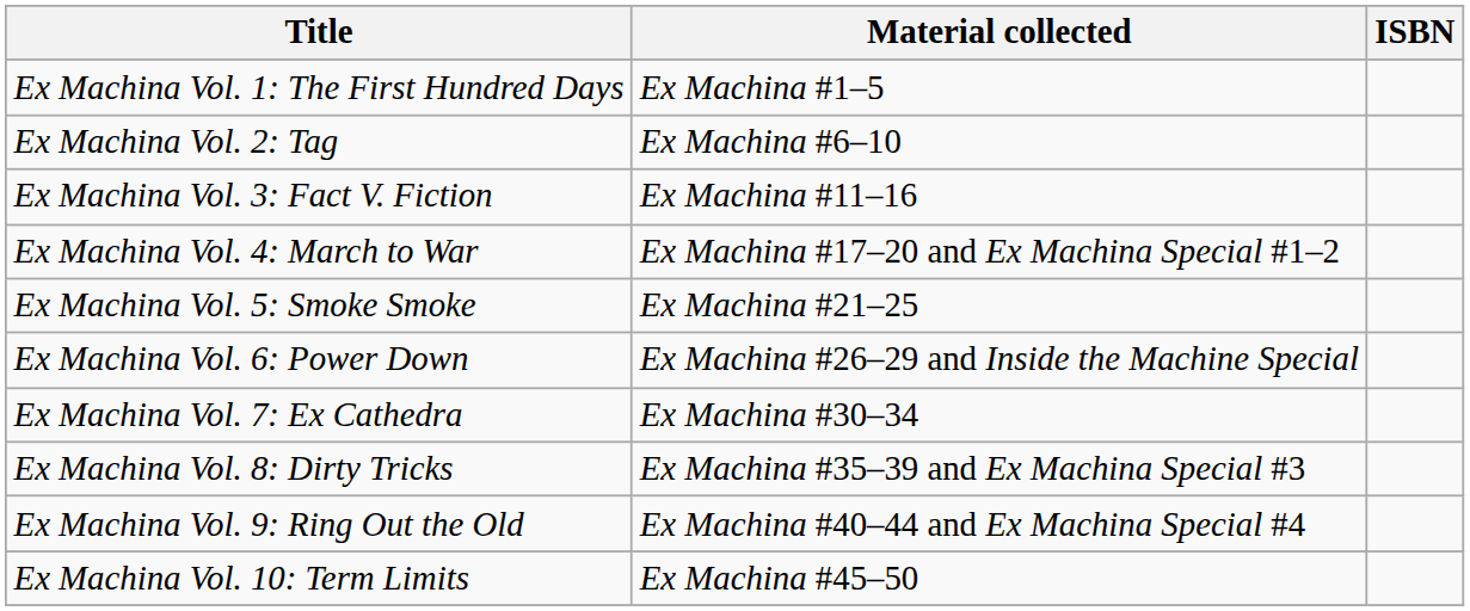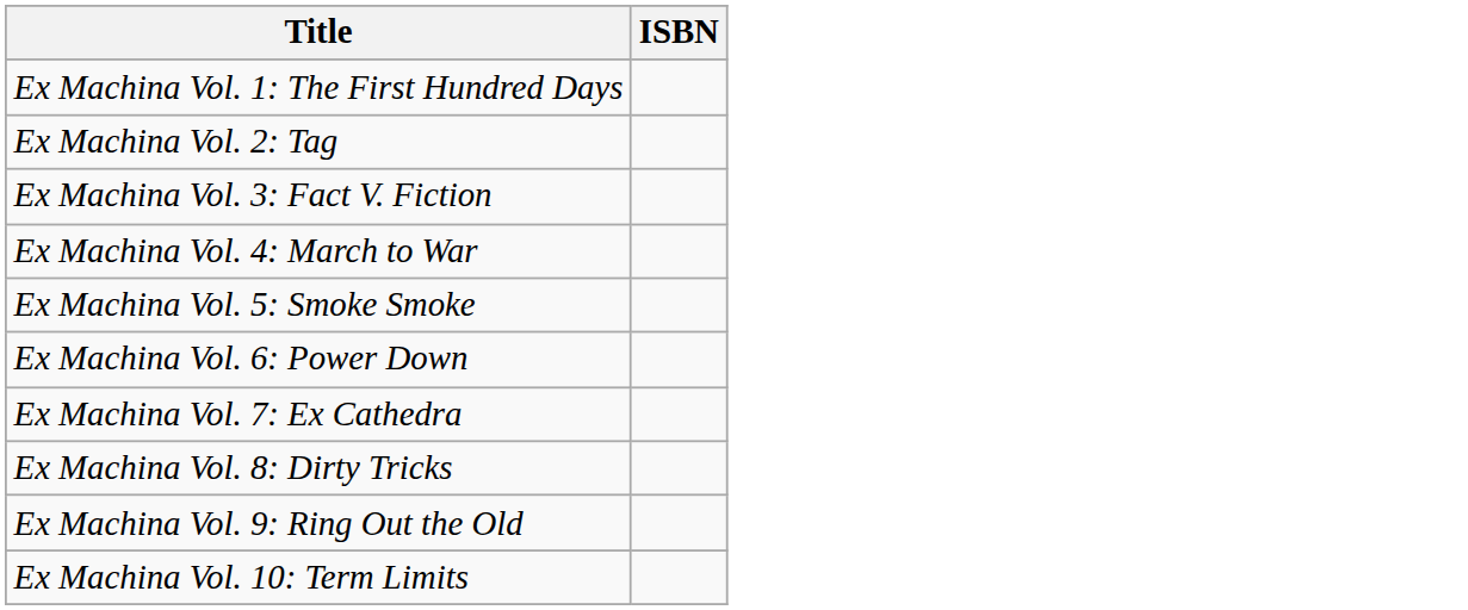- column: Material collected | Ex Machina #1–5 | Ex Machina #6–10 | Ex Machina #11–16 | Ex Machina #17–20 and Ex Machina Special #1–2 | Ex Machina #21–25 | Ex Machina #26–29 and Inside the Machine Special | Ex Machina #30–34 | Ex Machina #35–39 and Ex Machina Special #3 | Ex Machina #40–44 and Ex Machina Special #4 | Ex Machina #45–50
